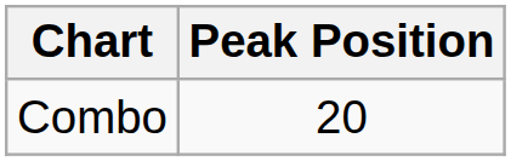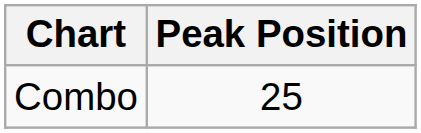Combo | Peak Position: 20 -> 25
